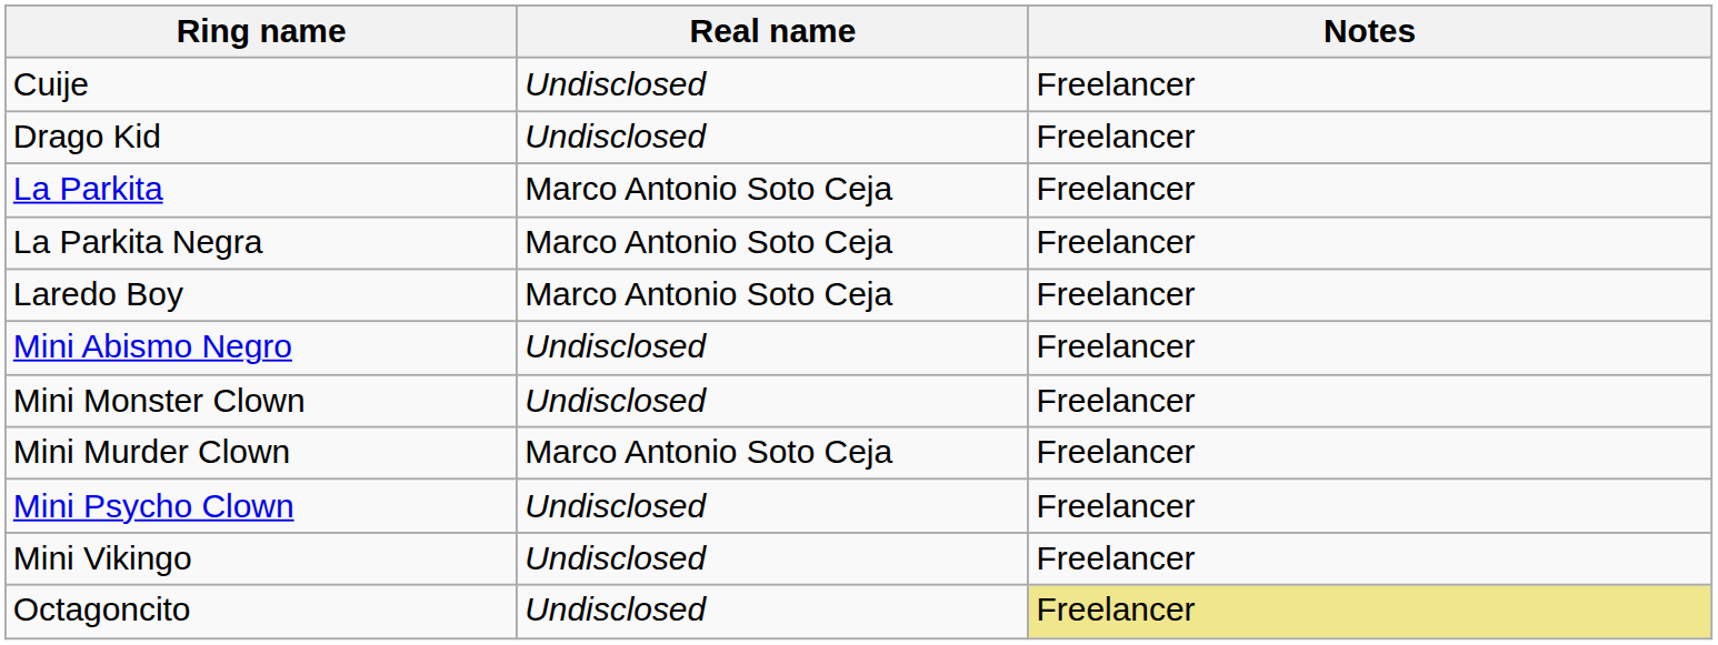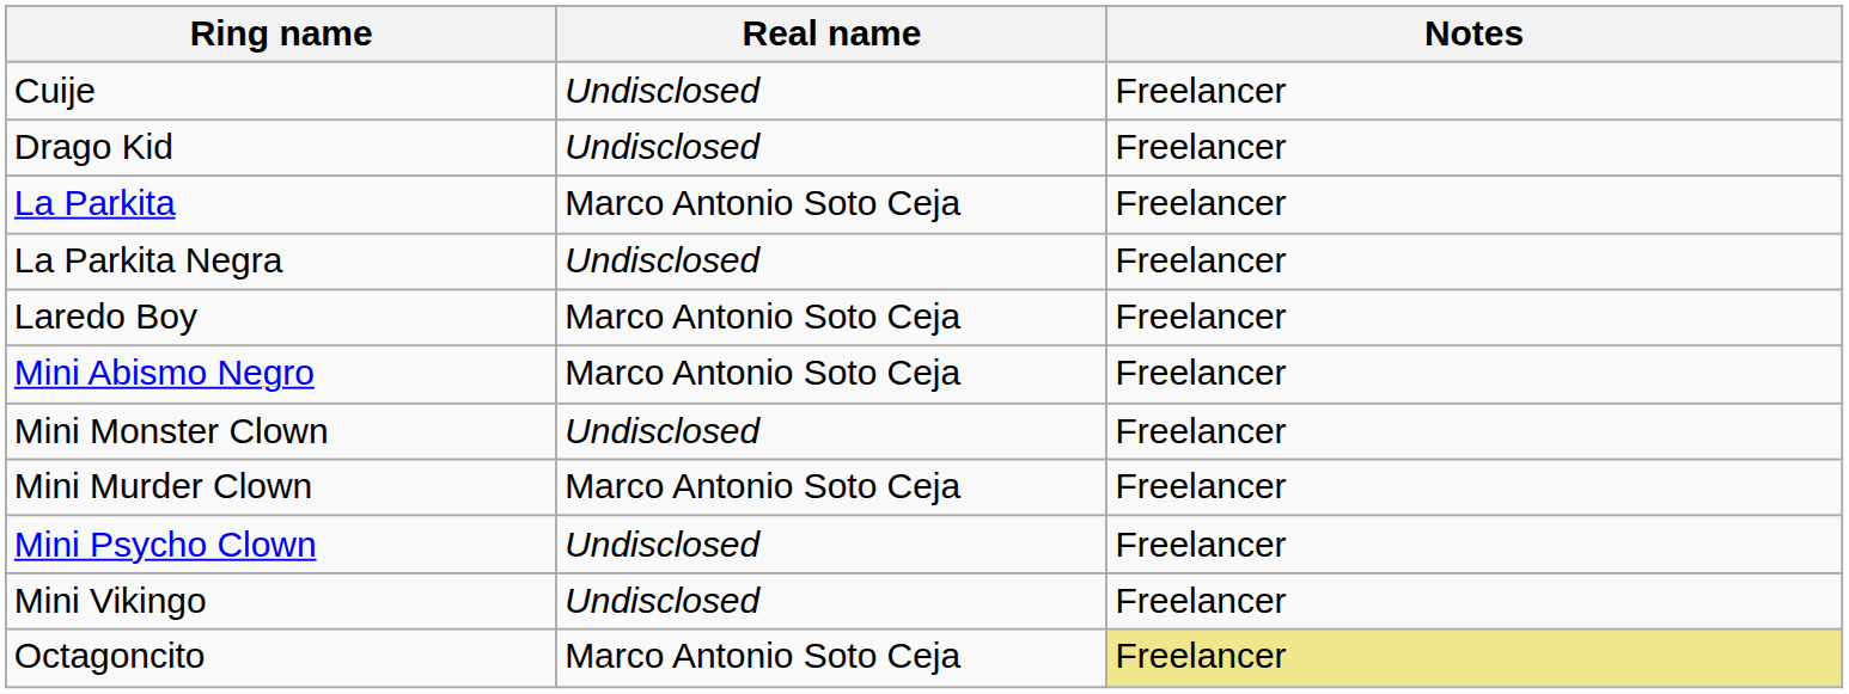La Parkita Negra | Real name: Marco Antonio Soto Ceja -> Undisclosed
Mini Abismo Negro | Real name: Undisclosed -> Marco Antonio Soto Ceja
Octagoncito | Real name: Undisclosed -> Marco Antonio Soto Ceja
